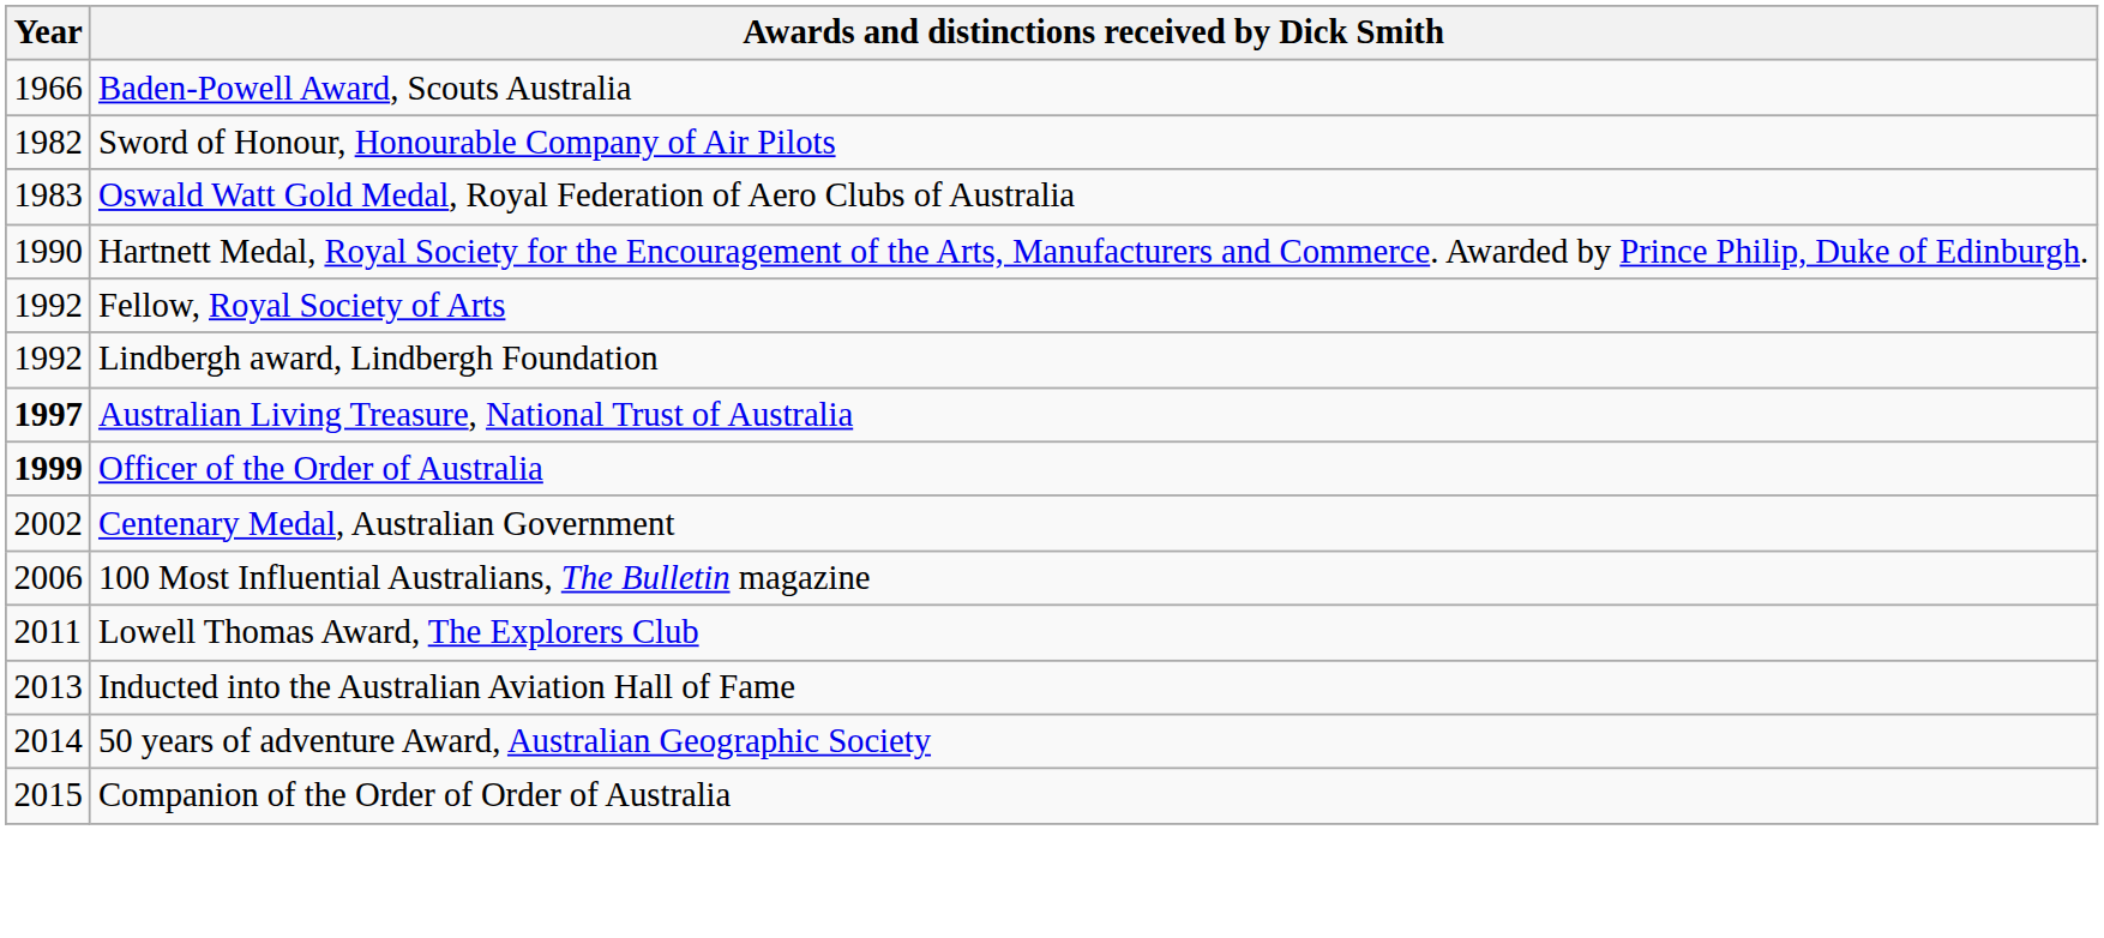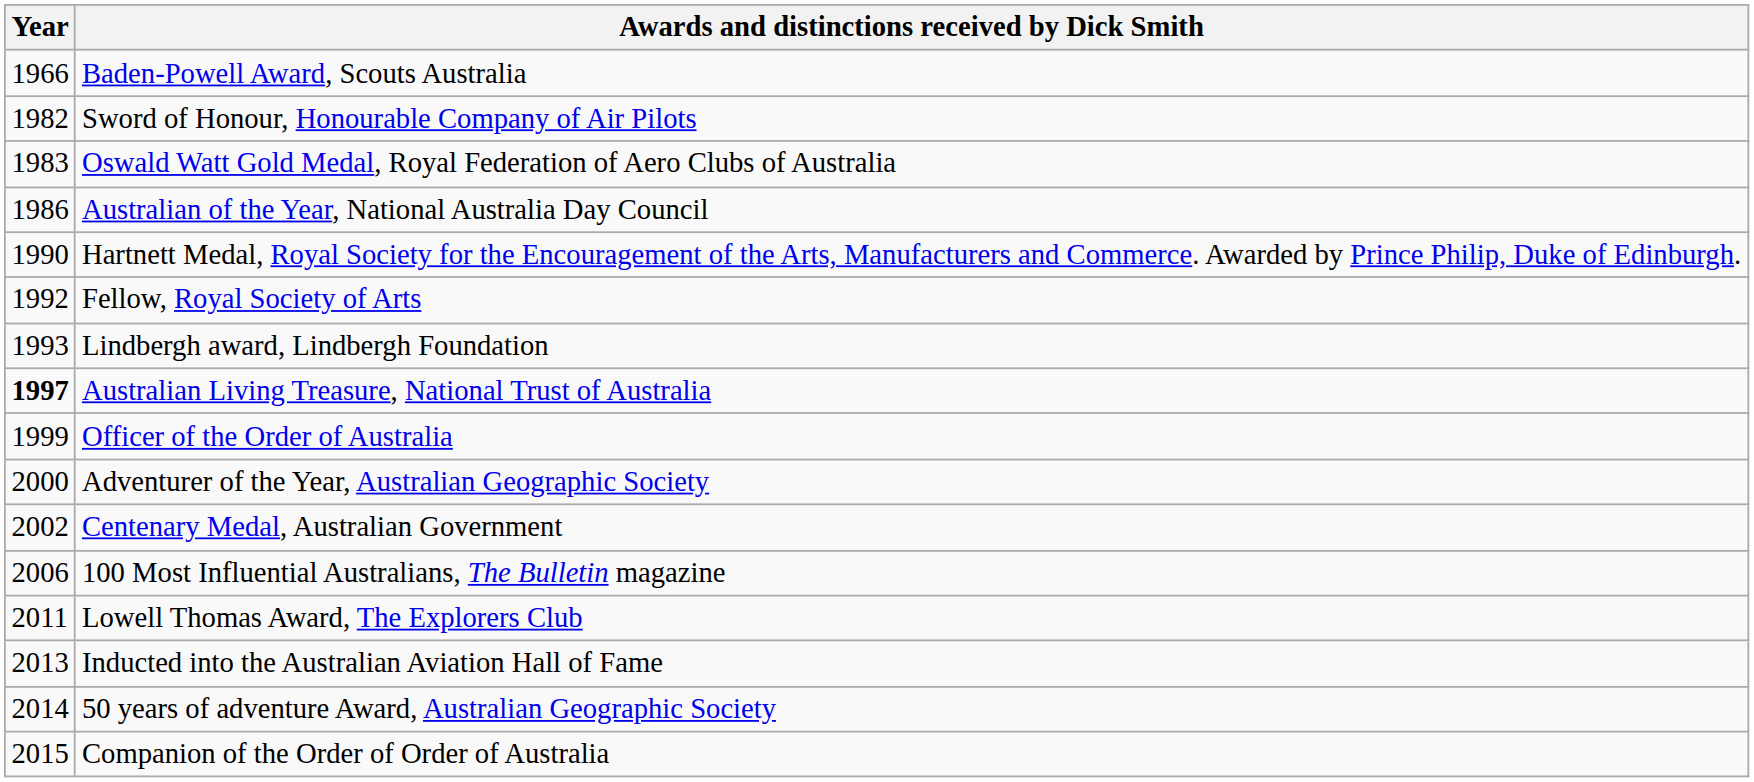+ row: 1986 | Australian of the Year, National Australia Day Council
Lindbergh award, Lindbergh Foundation | Year: 1992 -> 1993
Officer of the Order of Australia | Year: bold -> normal
+ row: 2000 | Adventurer of the Year, Australian Geographic Society
